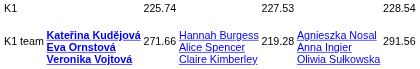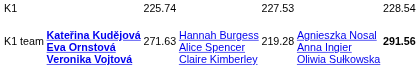K1 team | column 3: 271.66 -> 271.63
K1 team | column 7: normal -> bold
